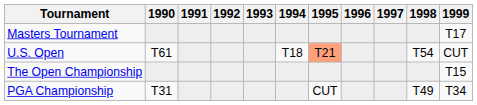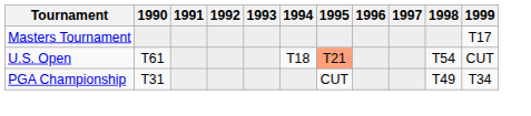- row: The Open Championship | T15
